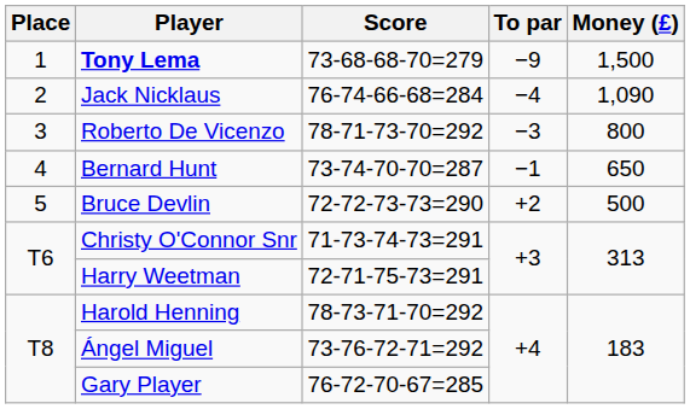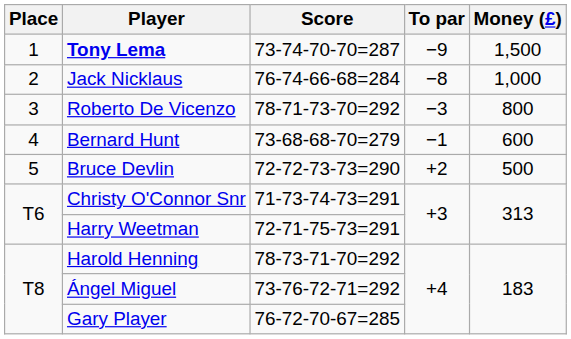Tony Lema | Score: 73-68-68-70=279 -> 73-74-70-70=287
Jack Nicklaus | To par: −4 -> −8
Jack Nicklaus | Money (£): 1,090 -> 1,000
Bernard Hunt | Score: 73-74-70-70=287 -> 73-68-68-70=279
Bernard Hunt | Money (£): 650 -> 600
